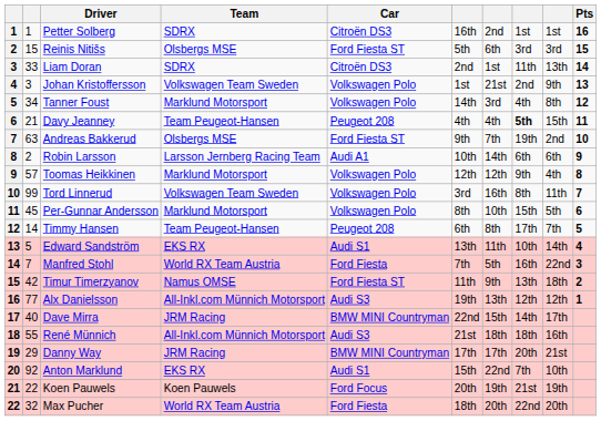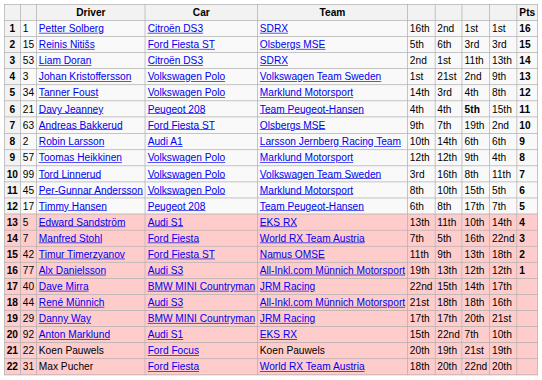columns swapped: Team <-> Car
Liam Doran | column 2: 33 -> 53
Timmy Hansen | column 2: 14 -> 17
René Münnich | column 2: 55 -> 44
Max Pucher | column 2: 32 -> 31
